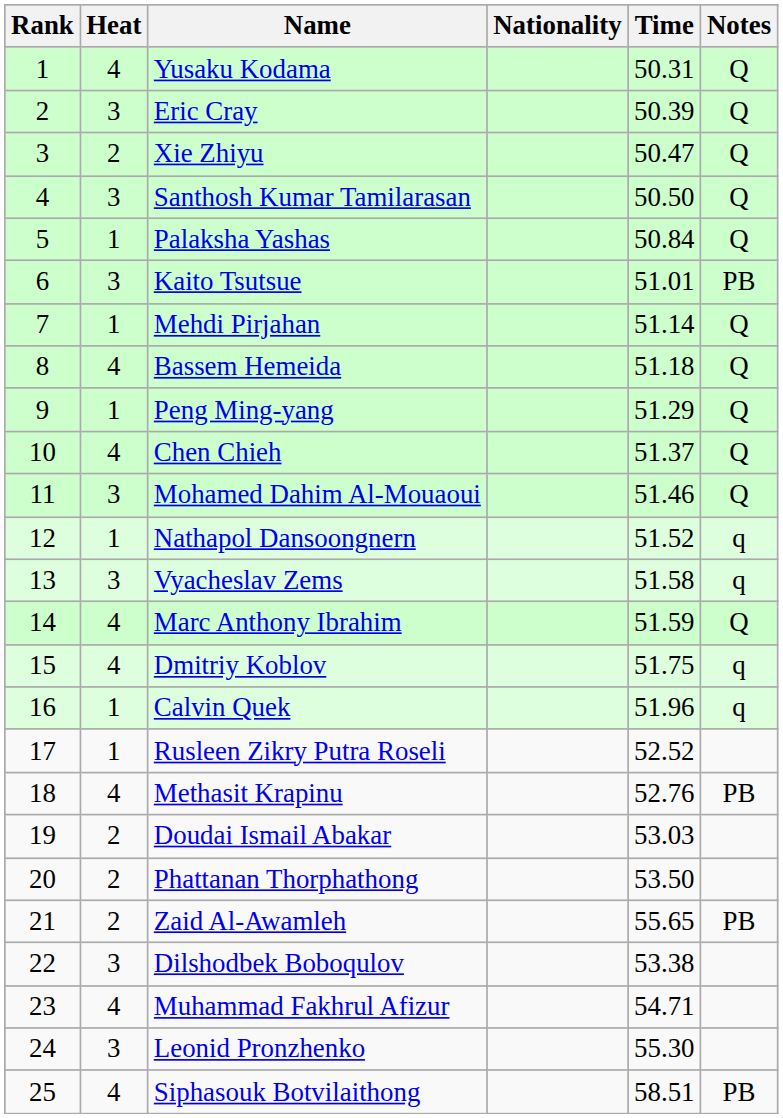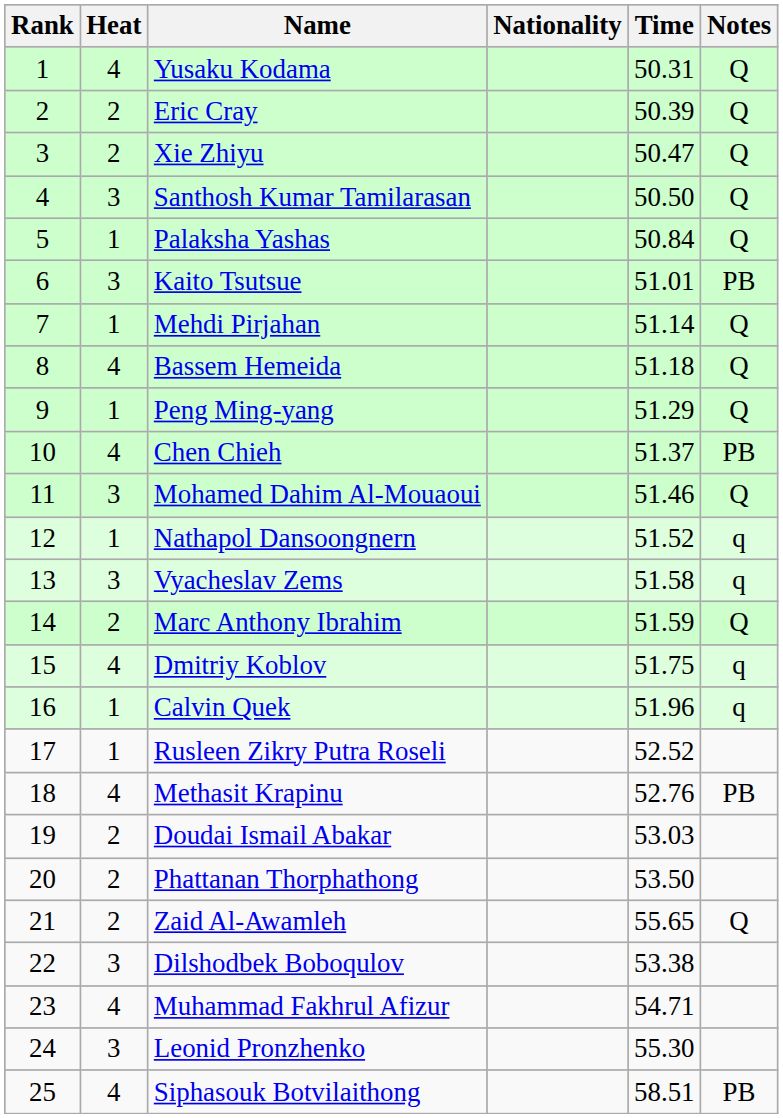Eric Cray | Heat: 3 -> 2
Chen Chieh | Notes: Q -> PB
Marc Anthony Ibrahim | Heat: 4 -> 2
Zaid Al-Awamleh | Notes: PB -> Q
